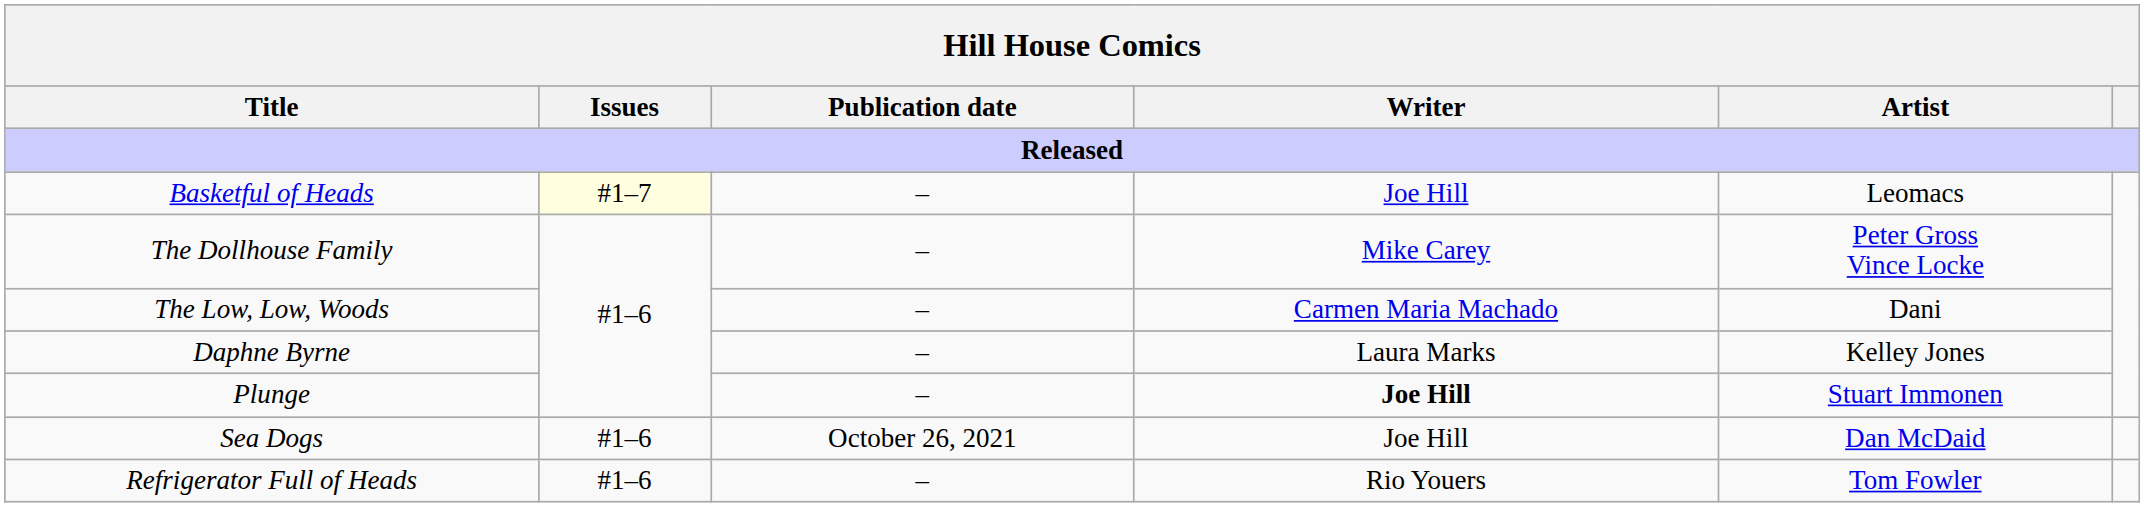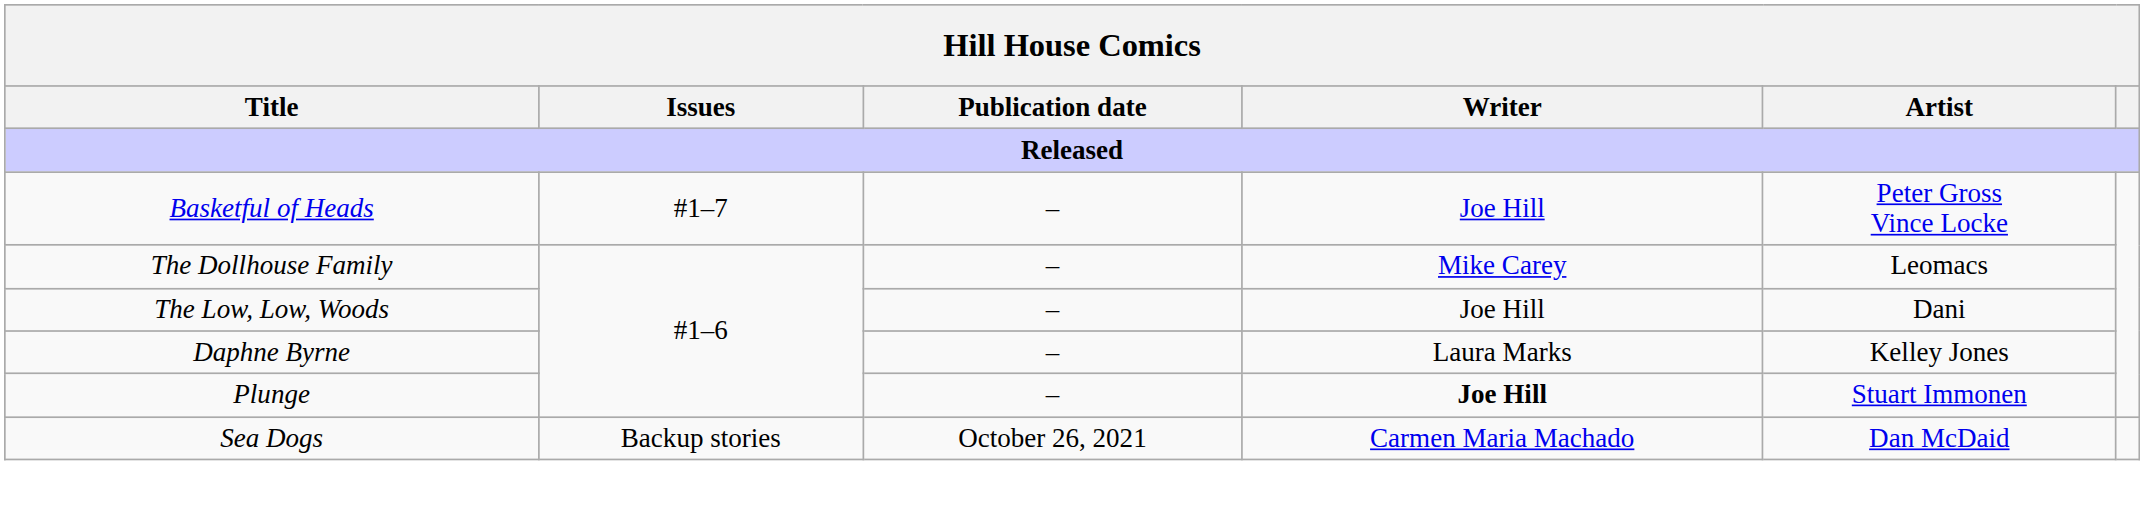Basketful of Heads | Issues: lightyellow background -> no background
Basketful of Heads | Artist: Leomacs -> Peter Gross Vince Locke
The Dollhouse Family | Artist: Peter Gross Vince Locke -> Leomacs
The Low, Low, Woods | Writer: Carmen Maria Machado -> Joe Hill
Sea Dogs | Issues: #1–6 -> Backup stories
Sea Dogs | Writer: Joe Hill -> Carmen Maria Machado
- row: Refrigerator Full of Heads | #1–6 | – | Rio Youers | Tom Fowler
